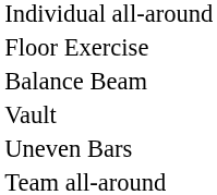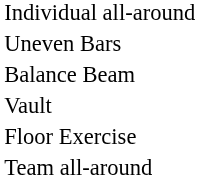rows swapped: Uneven Bars <-> Floor Exercise
